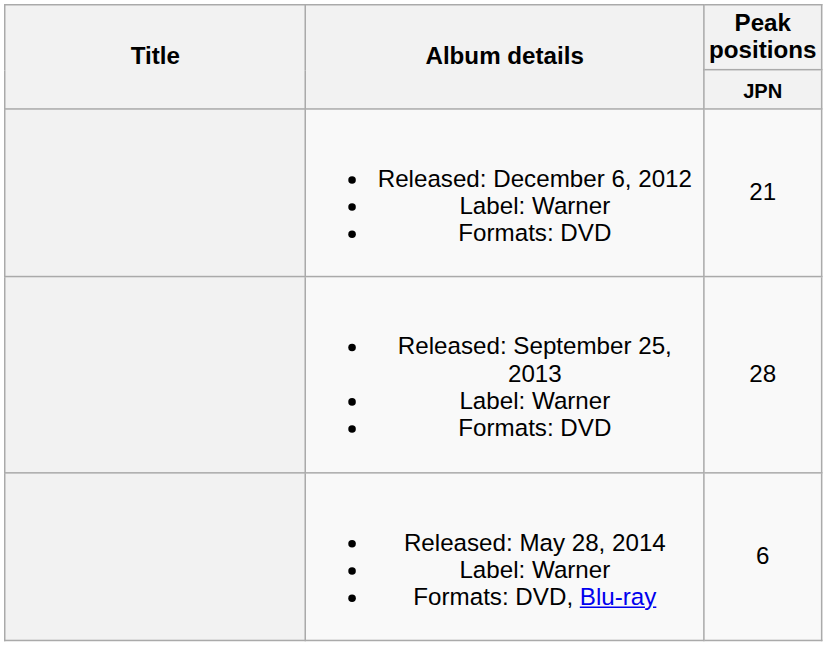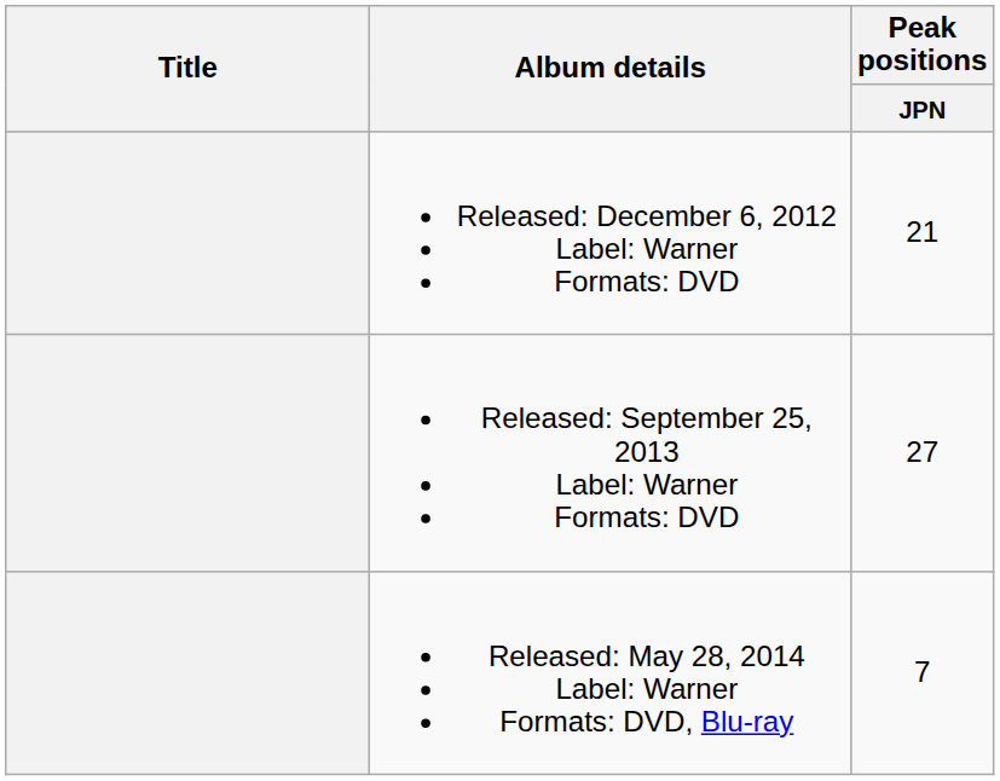Released: September 25, 2013 Label: Warner Formats: DVD | Peak positions / JPN: 28 -> 27
Released: May 28, 2014 Label: Warner Formats: DVD, Blu-ray | Peak positions / JPN: 6 -> 7
